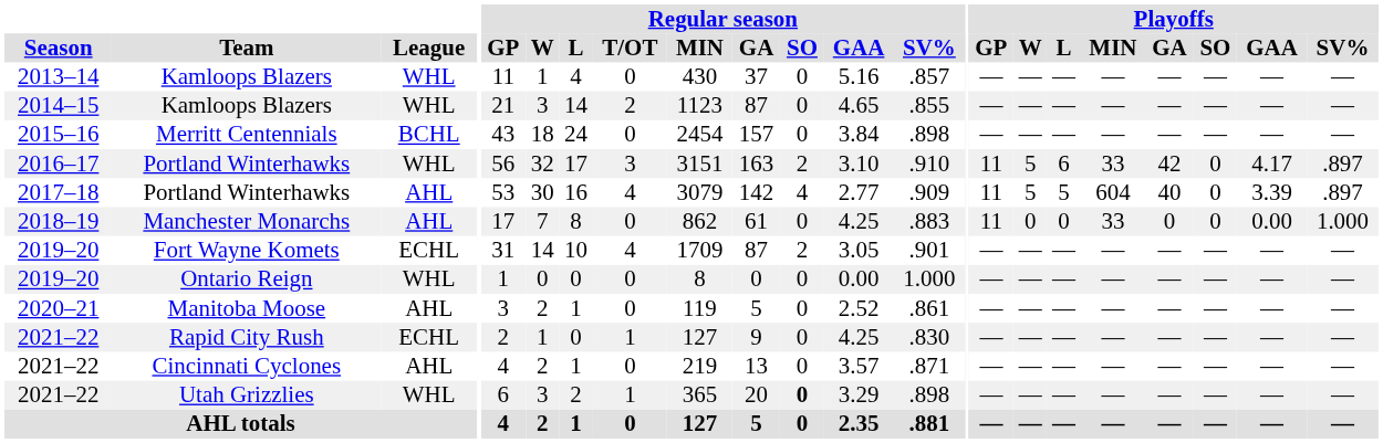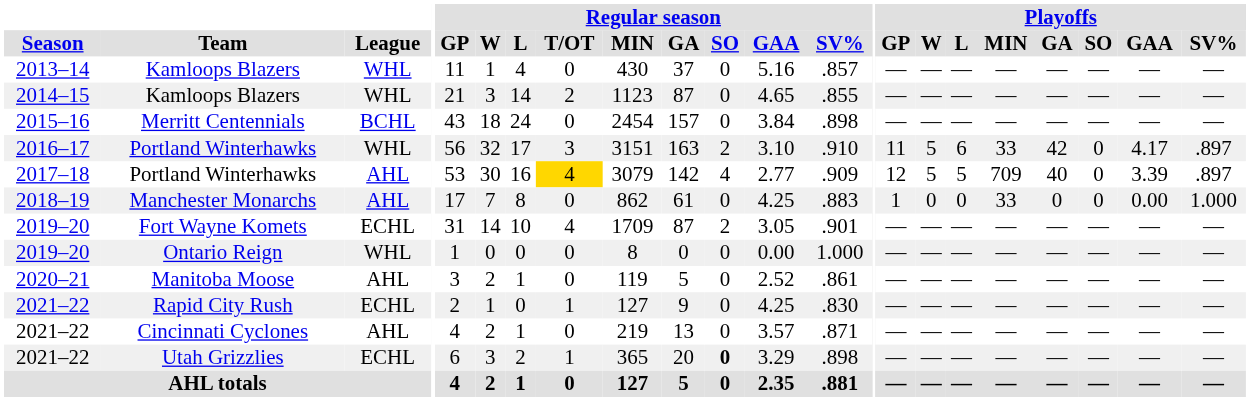2017–18 / Portland Winterhawks | Regular season / T/OT: no background -> gold background
2017–18 / Portland Winterhawks | Playoffs / GP: 11 -> 12
2017–18 / Portland Winterhawks | Playoffs / MIN: 604 -> 709
Manchester Monarchs | Playoffs / GP: 11 -> 1
Utah Grizzlies | League: WHL -> ECHL
